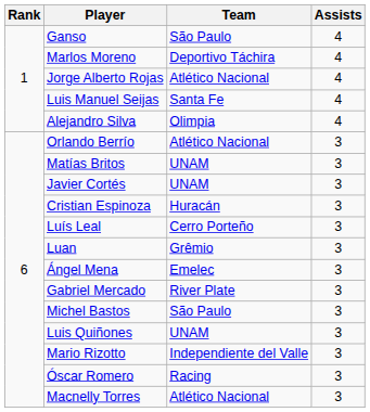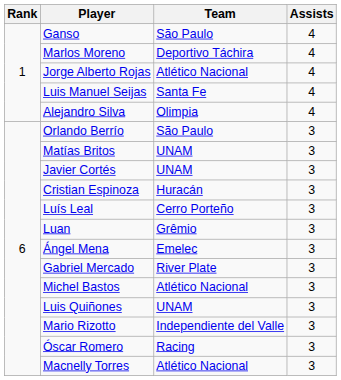Orlando Berrío | Team: Atlético Nacional -> São Paulo
Michel Bastos | Team: São Paulo -> Atlético Nacional
